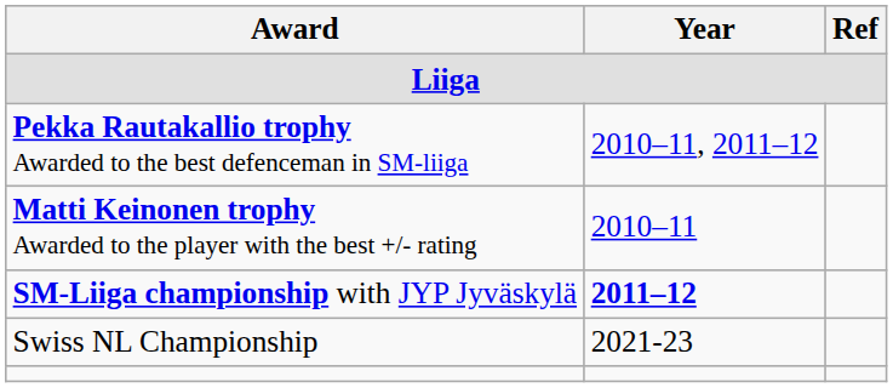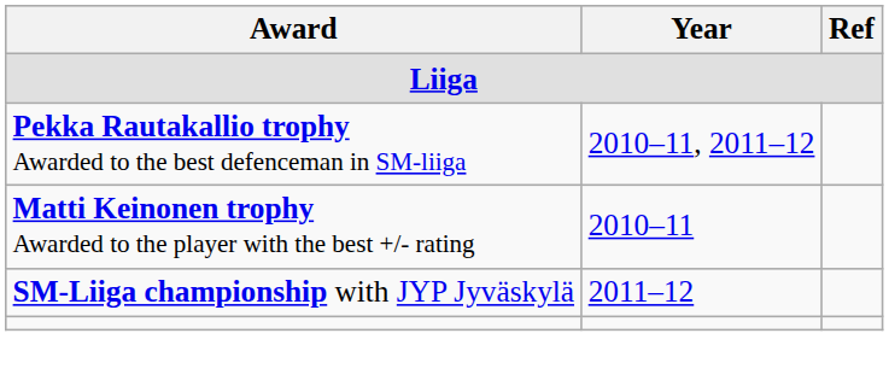SM-Liiga championship with JYP Jyväskylä | Year: bold -> normal
- row: Swiss NL Championship | 2021-23
